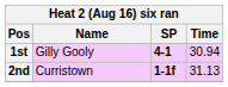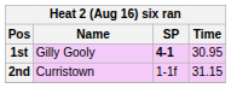1st | Time: 30.94 -> 30.95
2nd | SP: bold -> normal
2nd | Time: 31.13 -> 31.15
